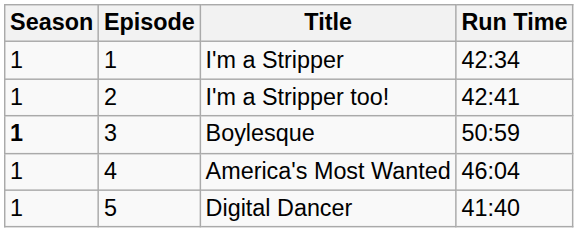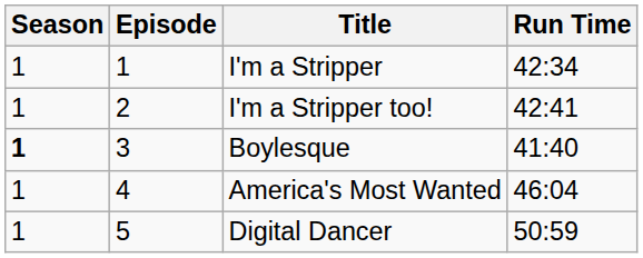Boylesque | Run Time: 50:59 -> 41:40
Digital Dancer | Run Time: 41:40 -> 50:59
